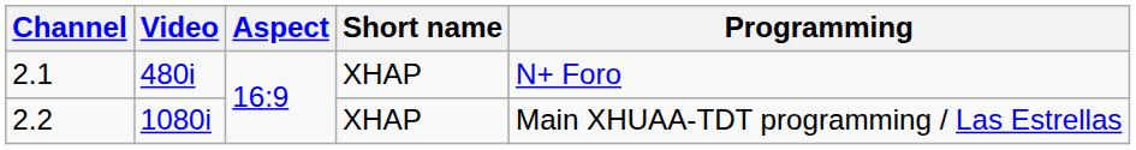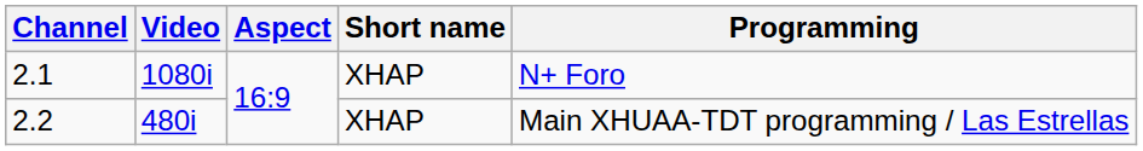2.1 | Video: 480i -> 1080i
2.2 | Video: 1080i -> 480i
